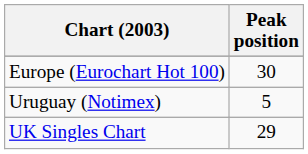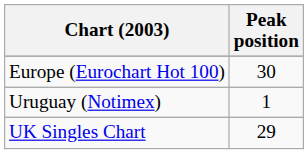Uruguay (Notimex) | Peak position: 5 -> 1
